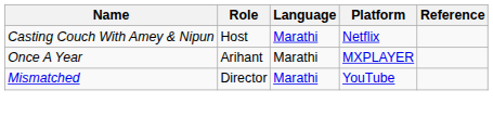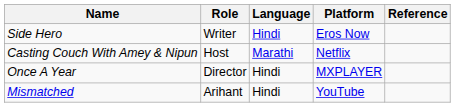+ row: Side Hero | Writer | Hindi | Eros Now
Once A Year | Role: Arihant -> Director
Once A Year | Language: Marathi -> Hindi
Mismatched | Role: Director -> Arihant
Mismatched | Language: Marathi -> Hindi
